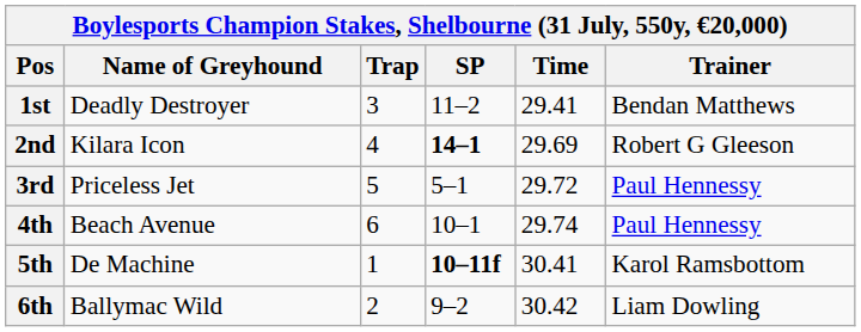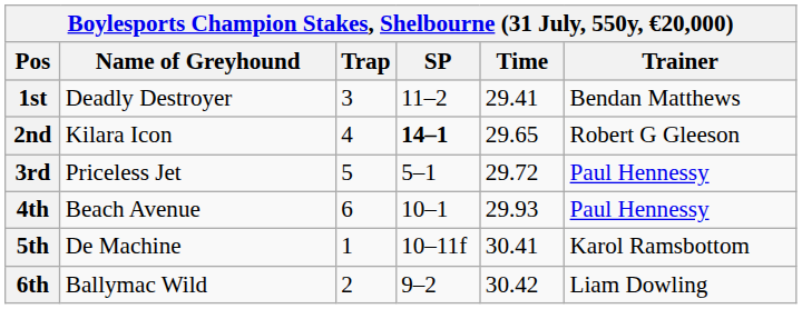2nd | Time: 29.69 -> 29.65
4th | Time: 29.74 -> 29.93
5th | SP: bold -> normal
